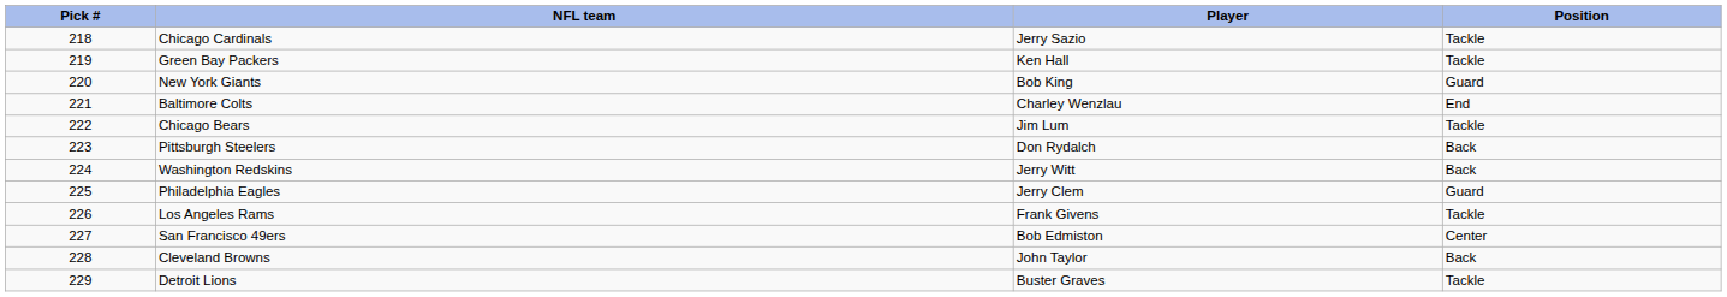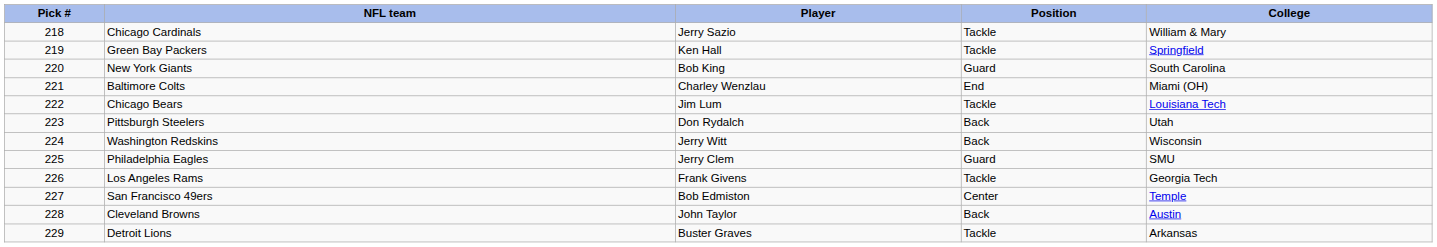+ column: College | William & Mary | Springfield | South Carolina | Miami (OH) | Louisiana Tech | Utah | Wisconsin | SMU | Georgia Tech | Temple | Austin | Arkansas
